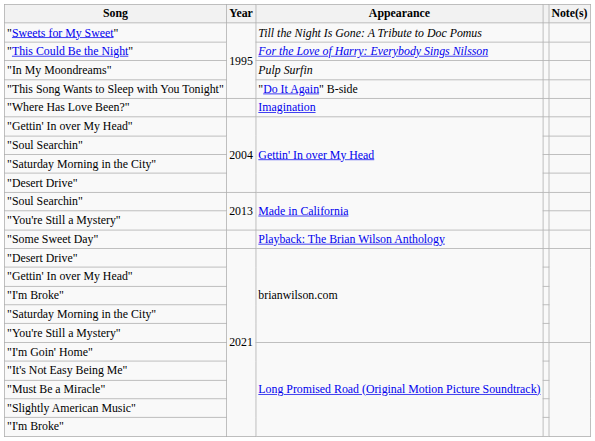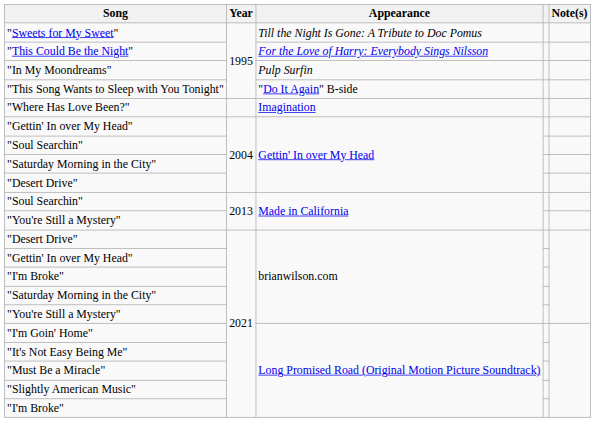- row: "Some Sweet Day" | Playback: The Brian Wilson Anthology
